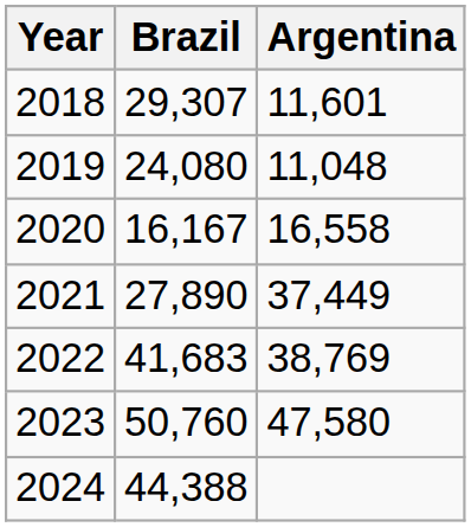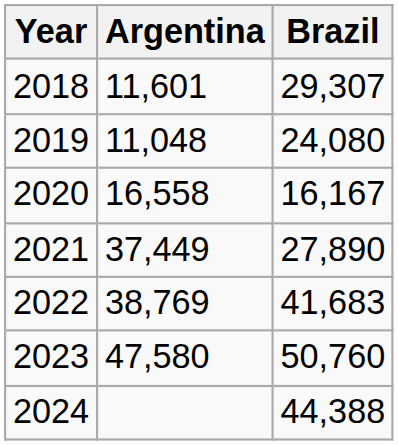columns swapped: Brazil <-> Argentina
